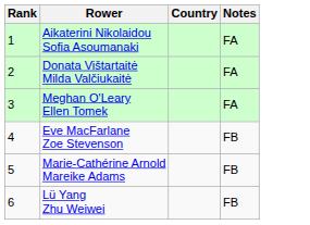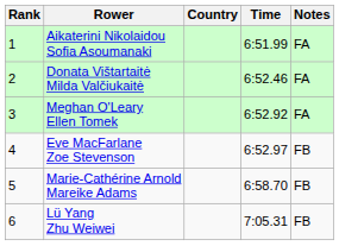+ column: Time | 6:51.99 | 6:52.46 | 6:52.92 | 6:52.97 | 6:58.70 | 7:05.31
